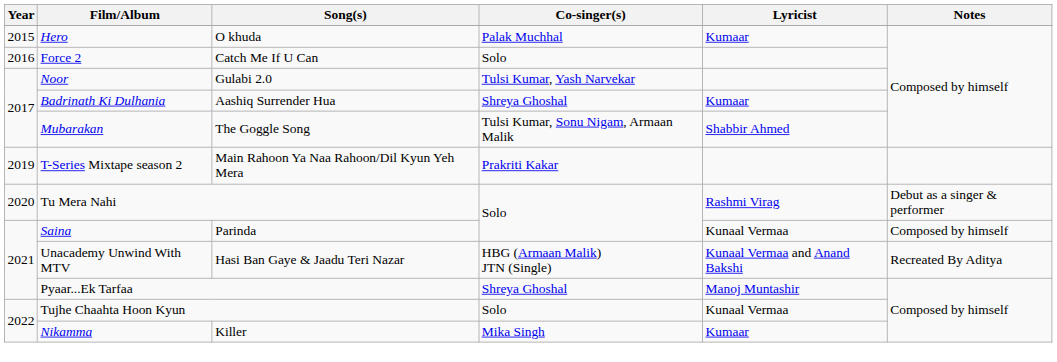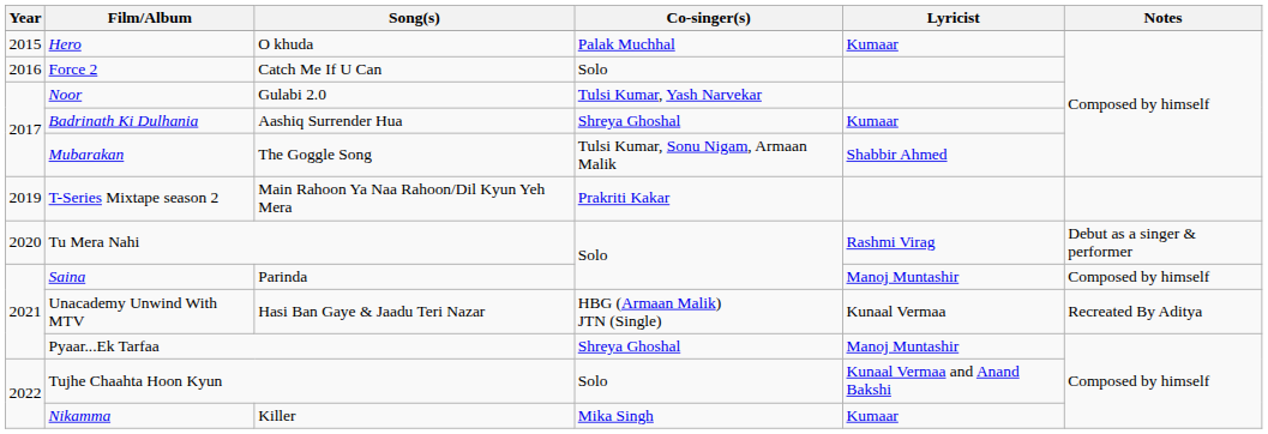Saina | Lyricist: Kunaal Vermaa -> Manoj Muntashir
Unacademy Unwind With MTV | Lyricist: Kunaal Vermaa and Anand Bakshi -> Kunaal Vermaa
Tujhe Chaahta Hoon Kyun | Lyricist: Kunaal Vermaa -> Kunaal Vermaa and Anand Bakshi
